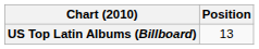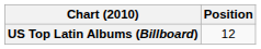US Top Latin Albums (Billboard) | Position: 13 -> 12
